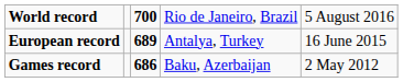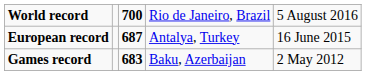European record | column 3: 689 -> 687
Games record | column 3: 686 -> 683
